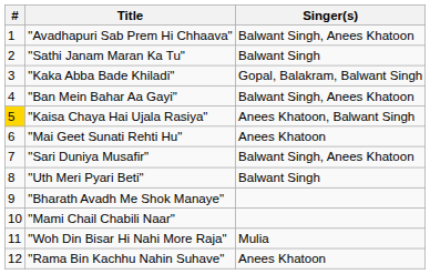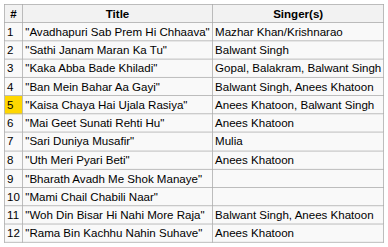"Avadhapuri Sab Prem Hi Chhaava" | Singer(s): Balwant Singh, Anees Khatoon -> Mazhar Khan/Krishnarao
"Sari Duniya Musafir" | Singer(s): Balwant Singh, Anees Khatoon -> Mulia
"Uth Meri Pyari Beti" | Singer(s): Balwant Singh -> Anees Khatoon
"Woh Din Bisar Hi Nahi More Raja" | Singer(s): Mulia -> Balwant Singh, Anees Khatoon
